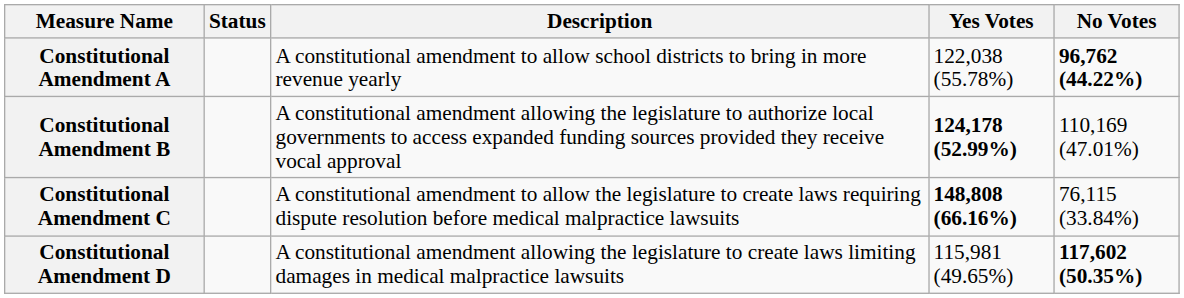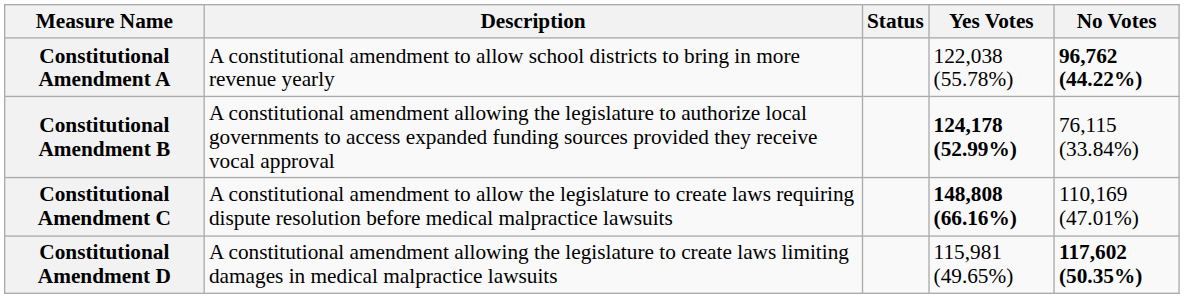columns swapped: Description <-> Status
Constitutional Amendment B | No Votes: 110,169 (47.01%) -> 76,115 (33.84%)
Constitutional Amendment C | No Votes: 76,115 (33.84%) -> 110,169 (47.01%)
